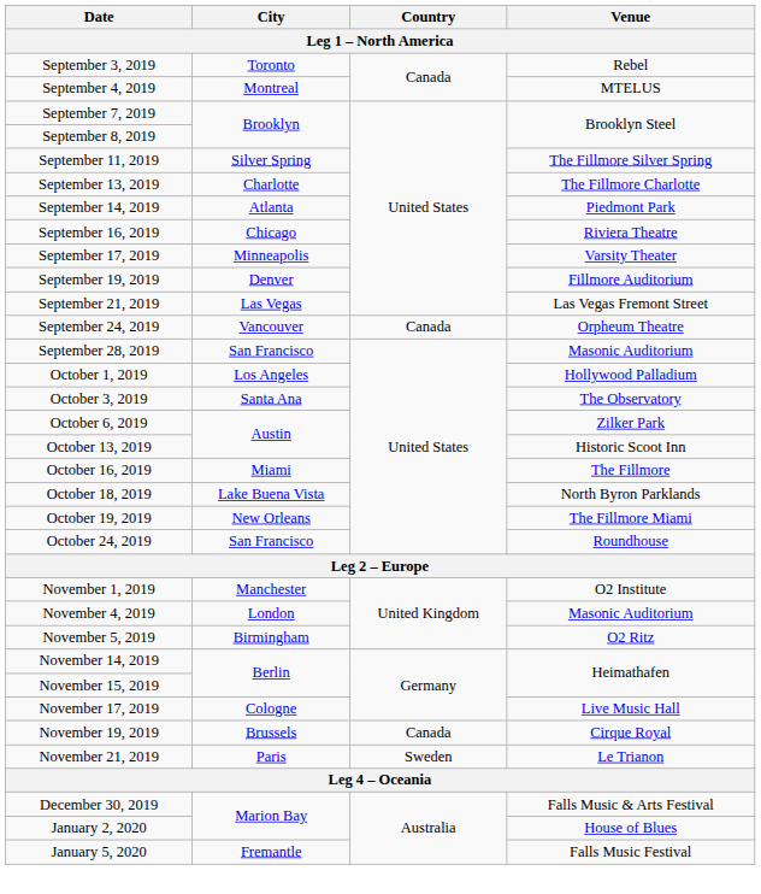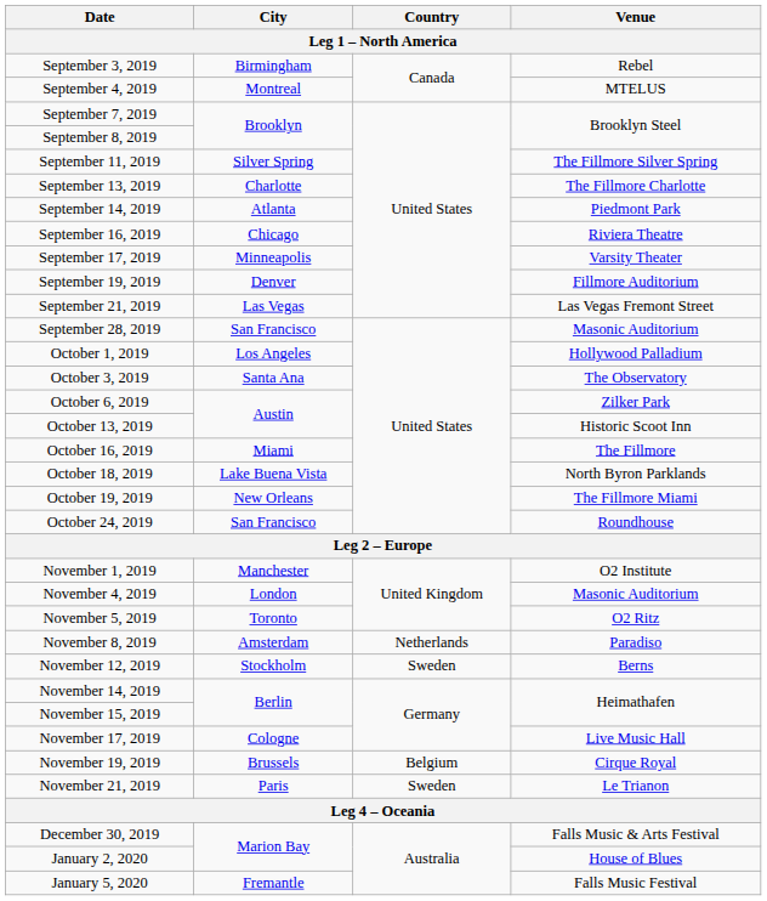September 3, 2019 | City: Toronto -> Birmingham
- row: September 24, 2019 | Vancouver | Canada | Orpheum Theatre
November 5, 2019 | City: Birmingham -> Toronto
+ row: November 8, 2019 | Amsterdam | Netherlands | Paradiso
+ row: November 12, 2019 | Stockholm | Sweden | Berns
November 19, 2019 | Country: Canada -> Belgium
